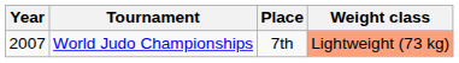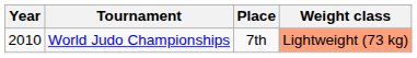World Judo Championships | Year: 2007 -> 2010
